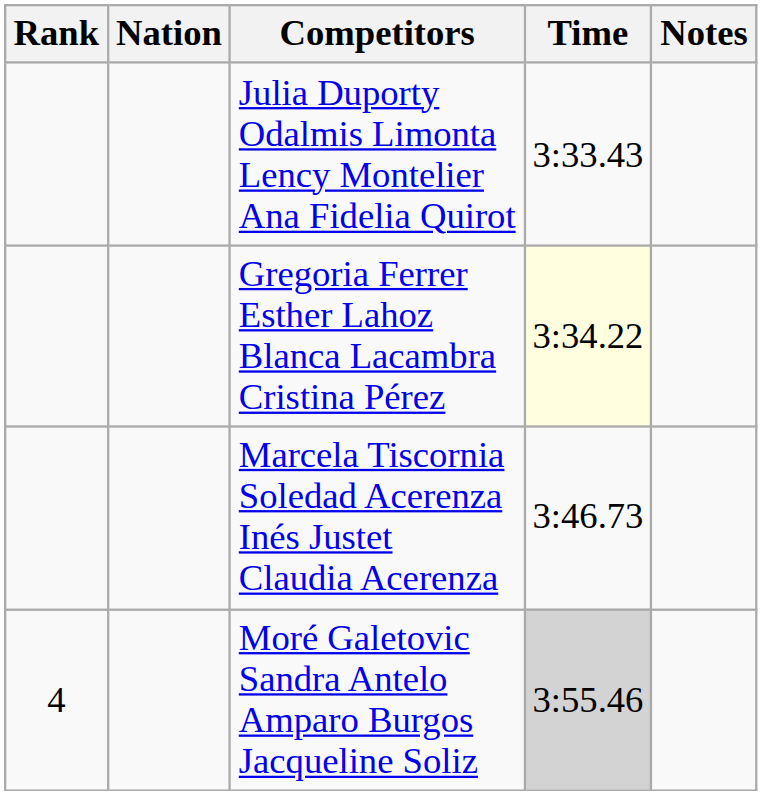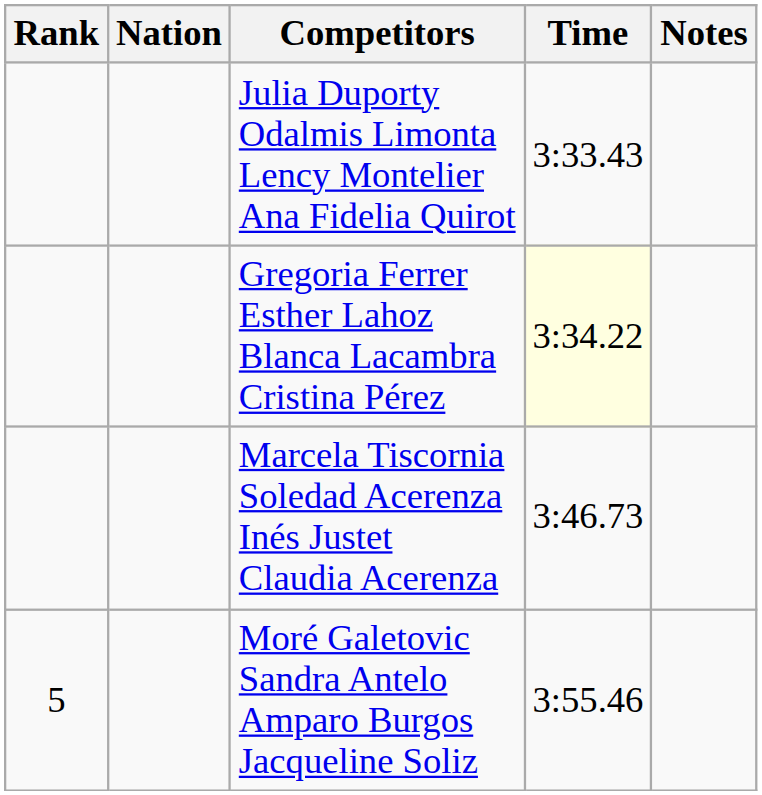Moré Galetovic Sandra Antelo Amparo Burgos Jacqueline Soliz | Rank: 4 -> 5
Moré Galetovic Sandra Antelo Amparo Burgos Jacqueline Soliz | Time: lightgrey background -> no background
